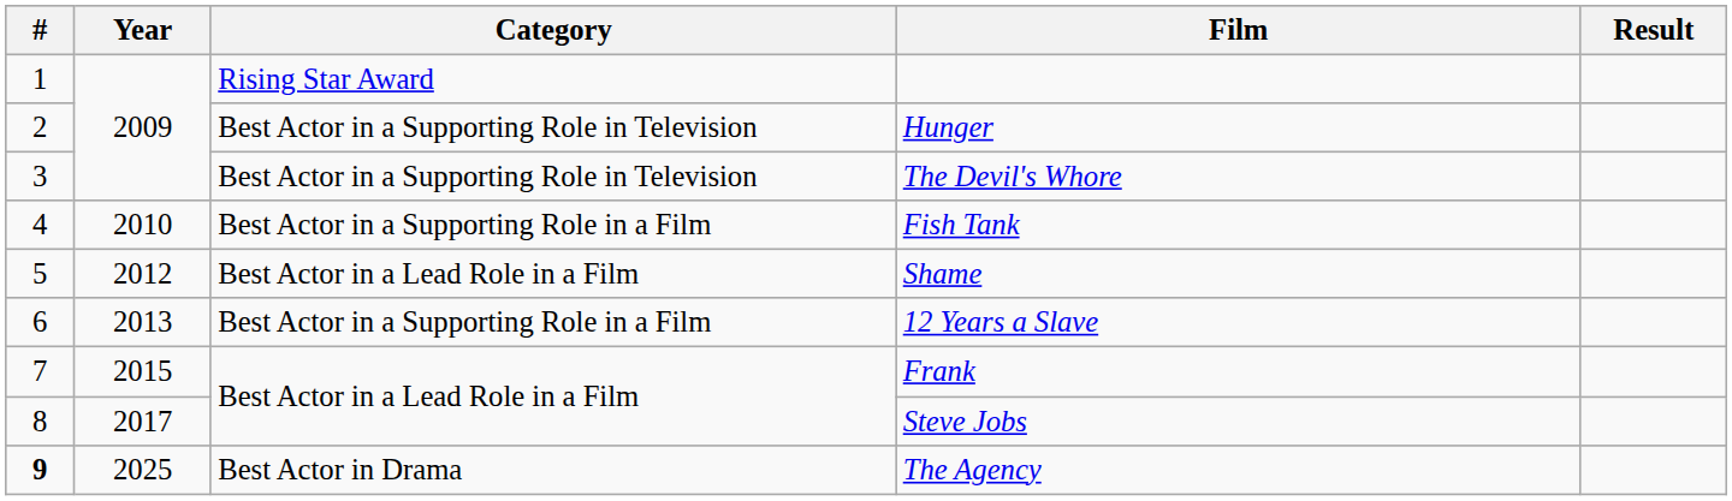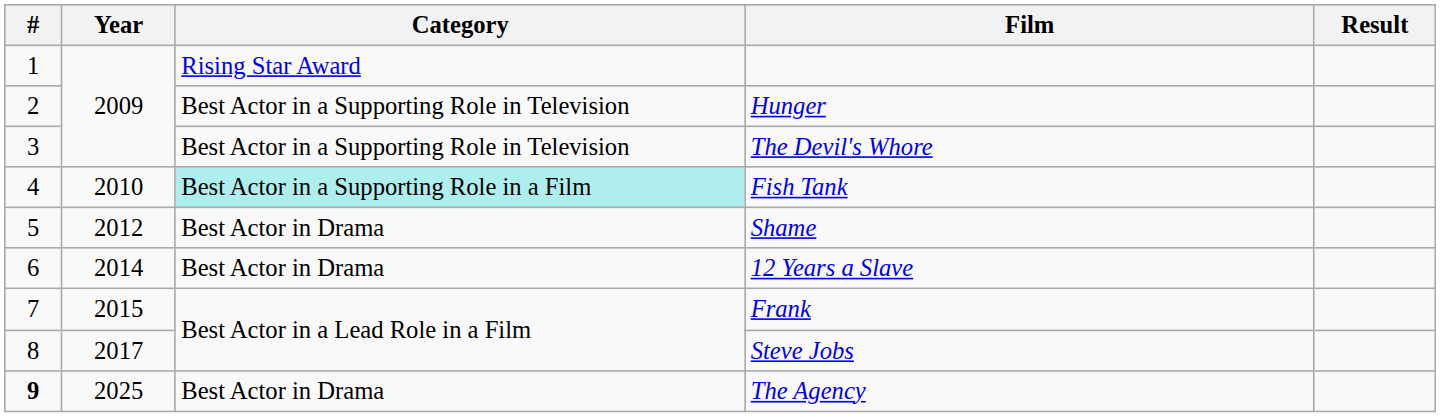Fish Tank | Category: no background -> paleturquoise background
Shame | Category: Best Actor in a Lead Role in a Film -> Best Actor in Drama
12 Years a Slave | Year: 2013 -> 2014
12 Years a Slave | Category: Best Actor in a Supporting Role in a Film -> Best Actor in Drama
